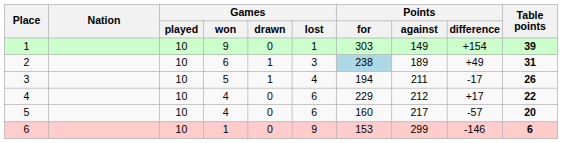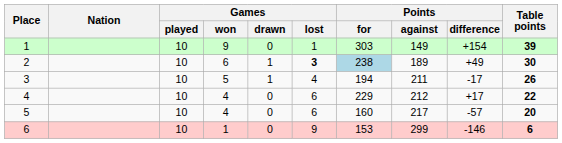2 | Games / lost: normal -> bold
2 | Table points: 31 -> 30
